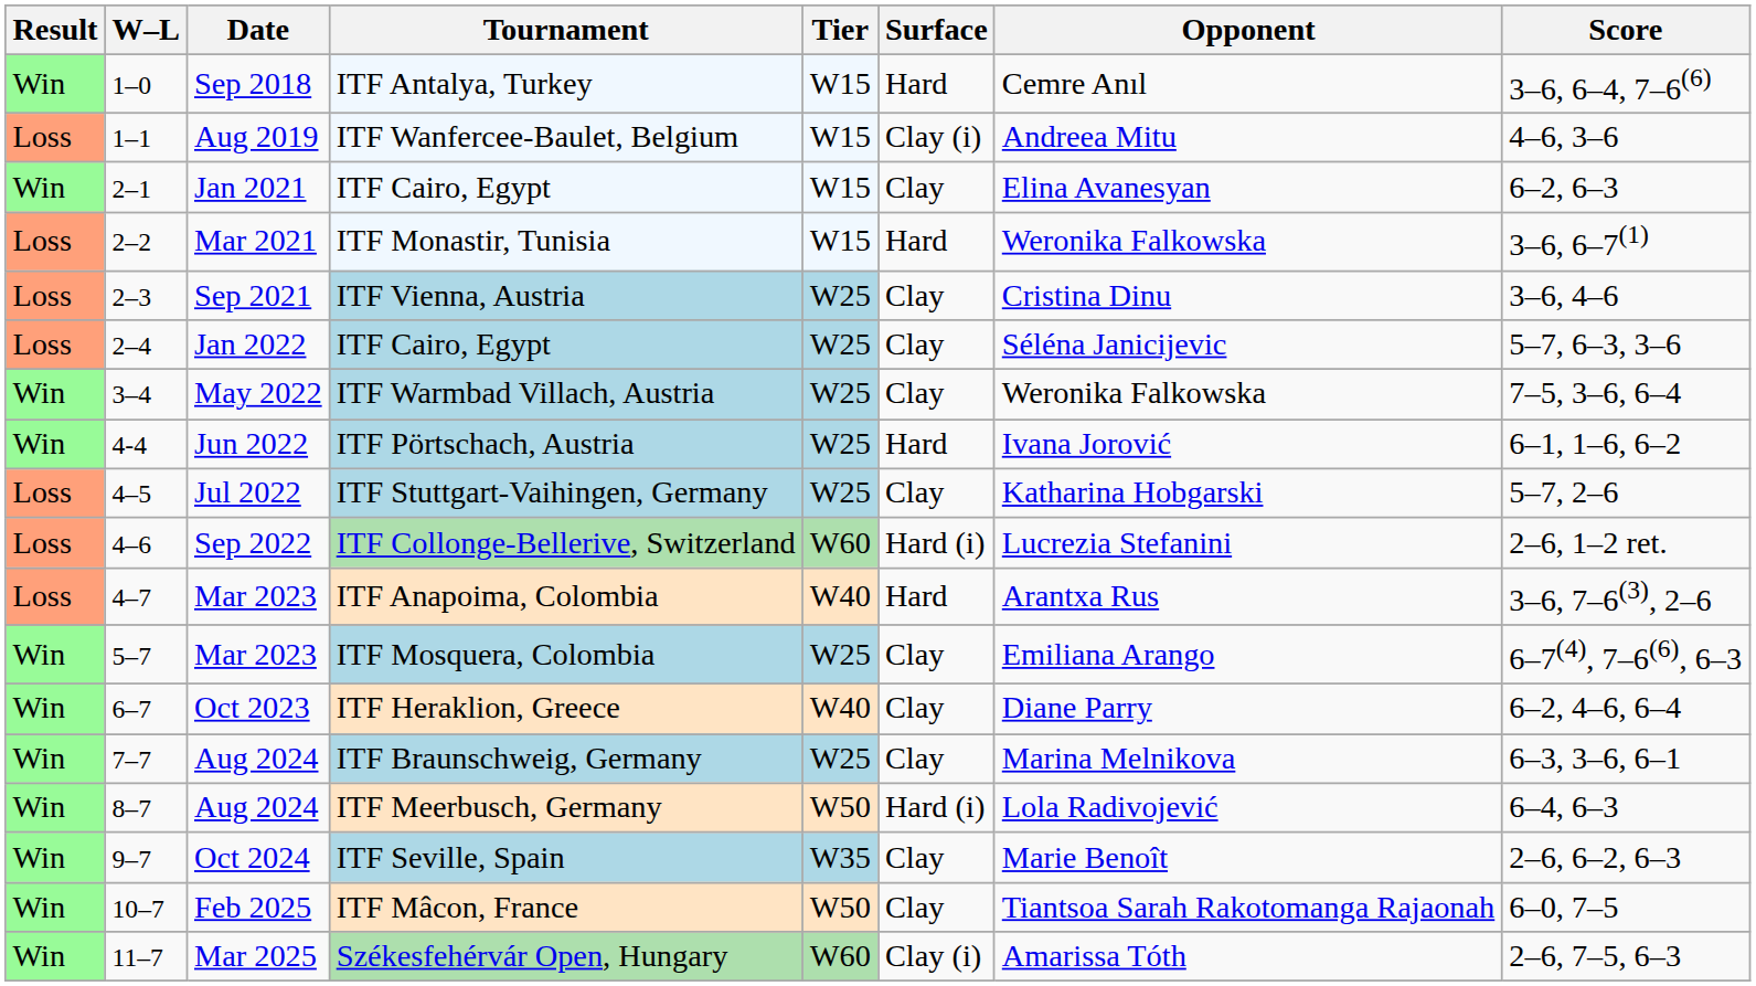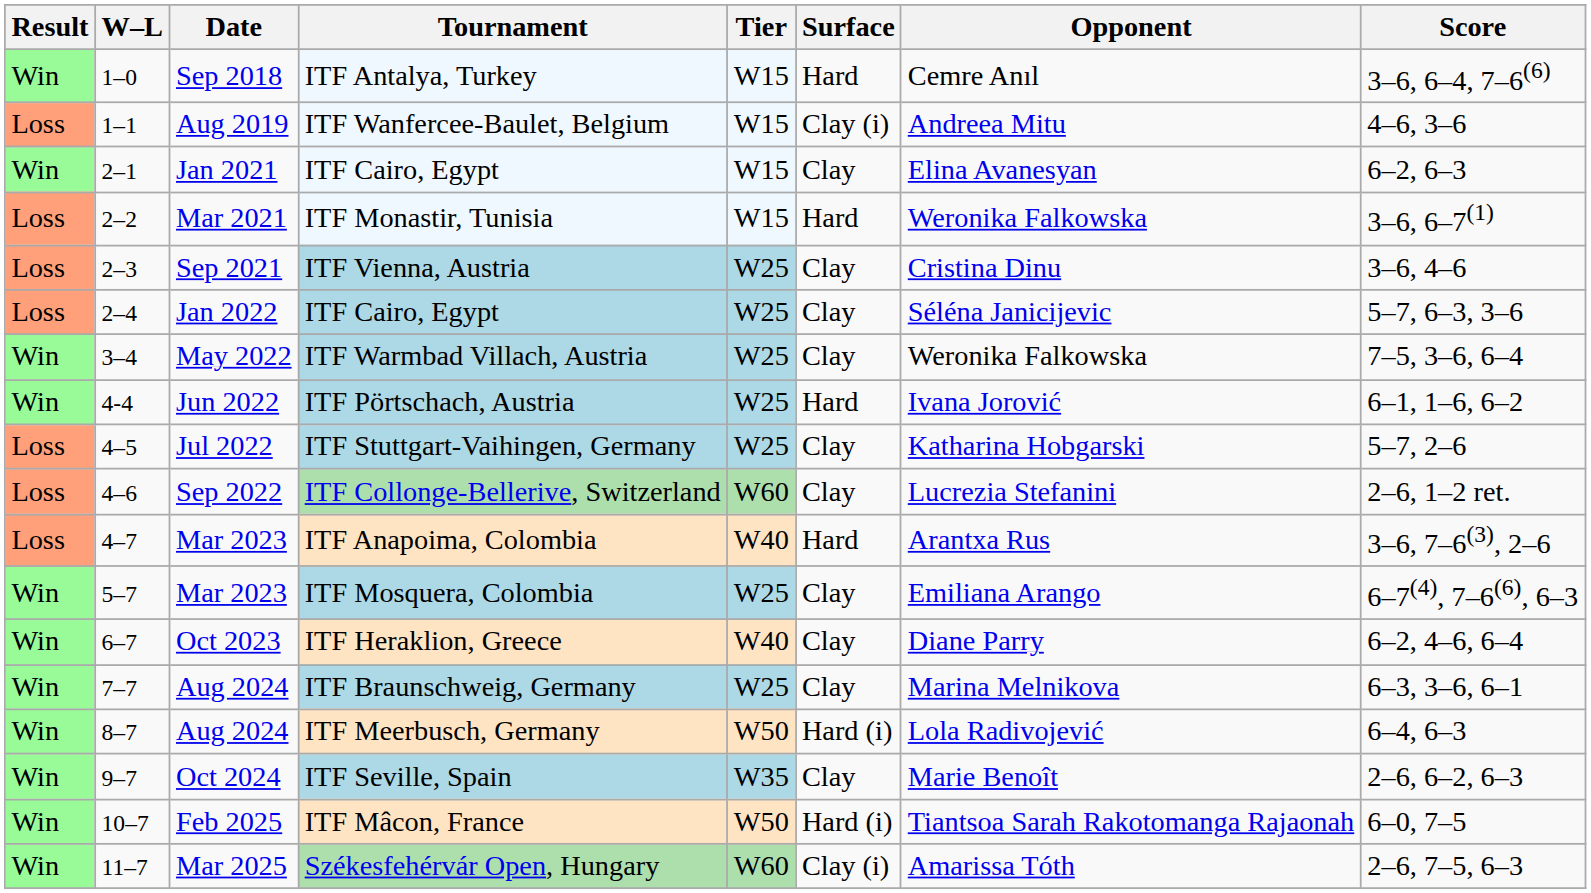ITF Collonge-Bellerive, Switzerland | Surface: Hard (i) -> Clay
ITF Mâcon, France | Surface: Clay -> Hard (i)
